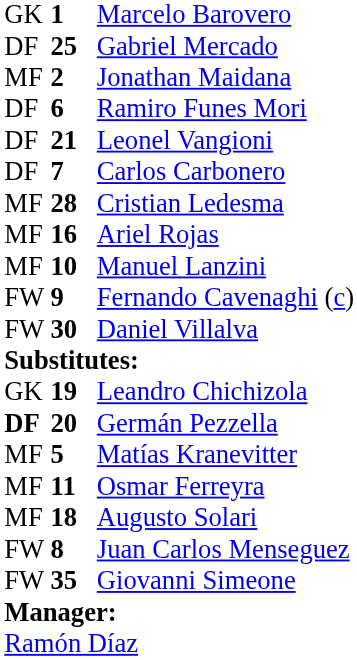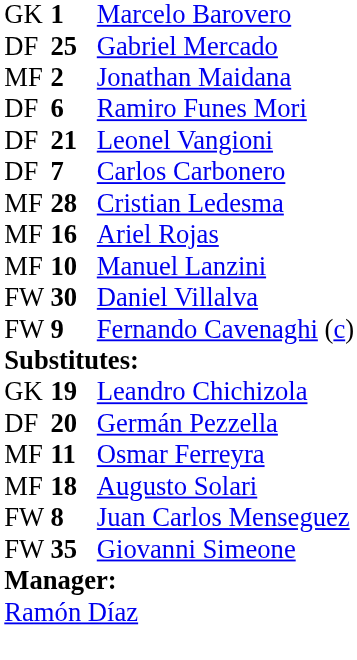rows swapped: Daniel Villalva <-> Fernando Cavenaghi (c)
Germán Pezzella | column 1: bold -> normal
- row: MF | 5 | Matías Kranevitter
